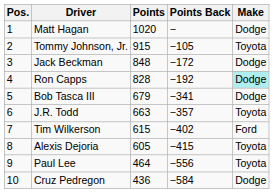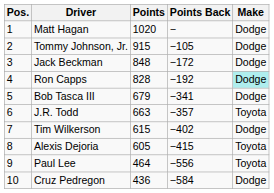Tommy Johnson, Jr. | Make: Toyota -> Dodge
Tim Wilkerson | Make: Ford -> Dodge
